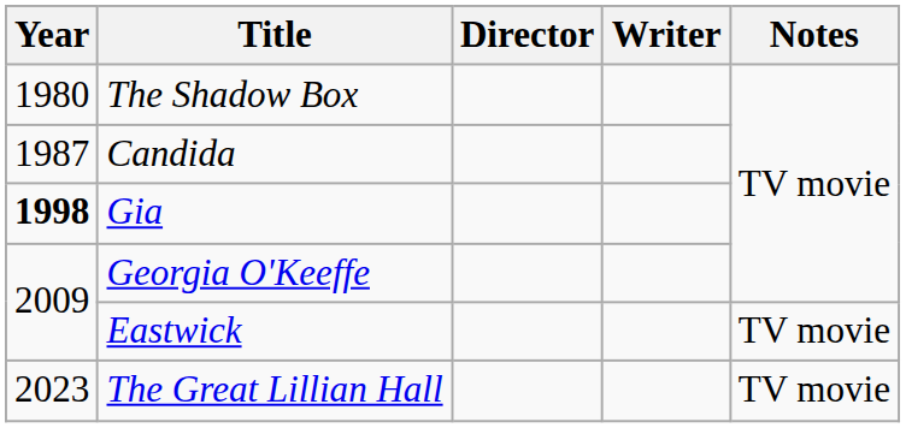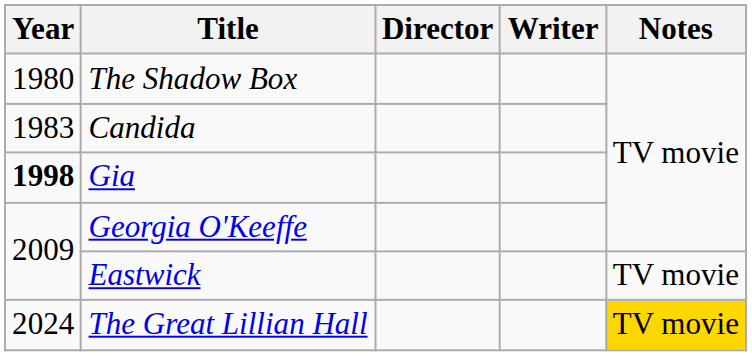Candida | Year: 1987 -> 1983
The Great Lillian Hall | Year: 2023 -> 2024
The Great Lillian Hall | Notes: no background -> gold background
